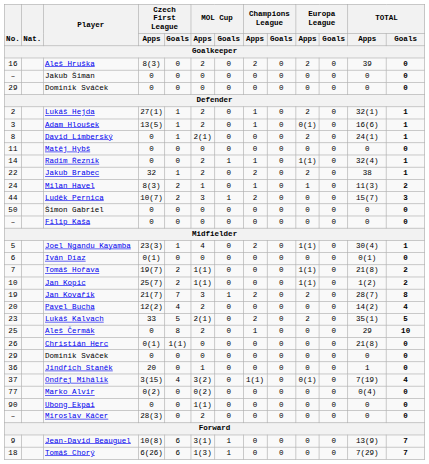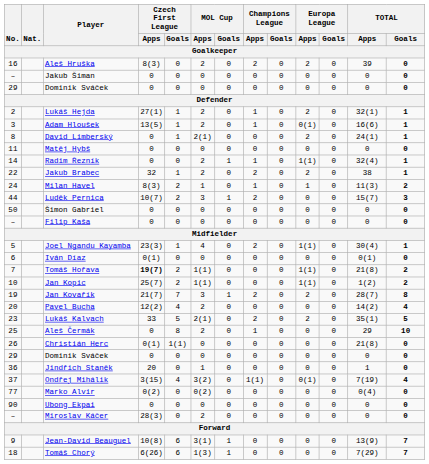Tomáš Hořava | Czech First League / Apps: normal -> bold
Ubong Ekpai | MOL Cup / Apps: 1(1) -> 0
